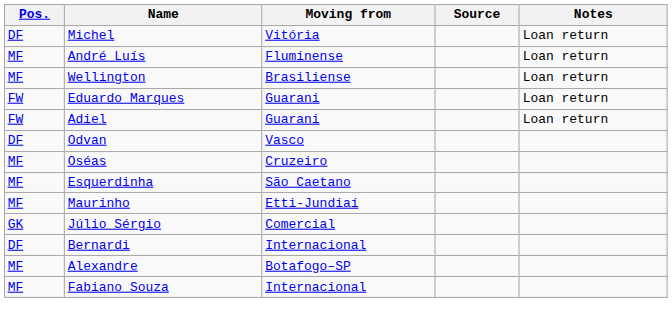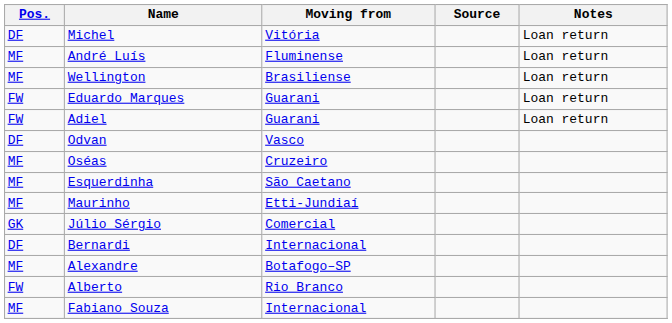+ row: FW | Alberto | Rio Branco
